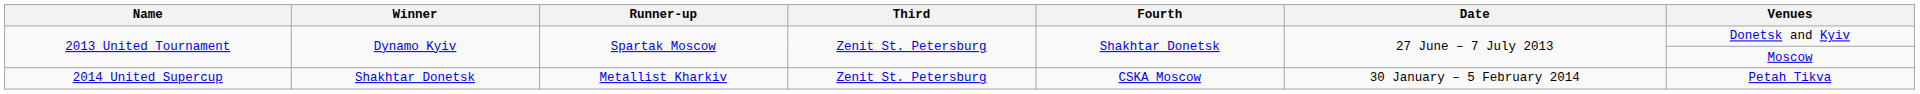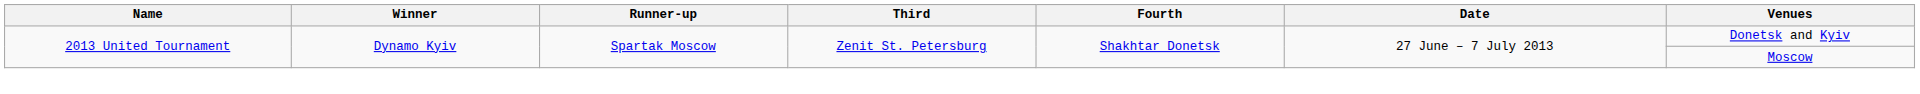- row: 2014 United Supercup | Shakhtar Donetsk | Metallist Kharkiv | Zenit St. Petersburg | CSKA Moscow | 30 January – 5 February 2014 | Petah Tikva
